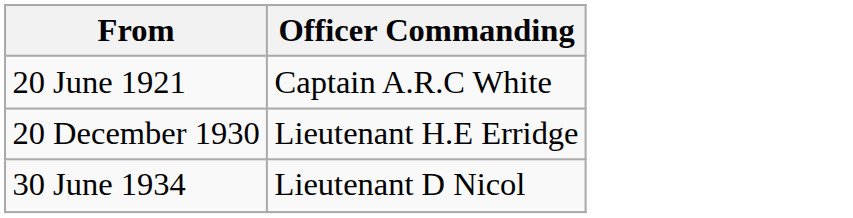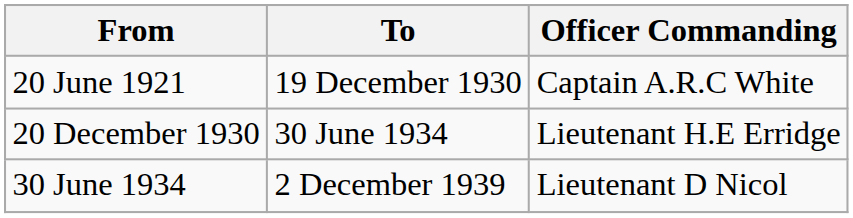+ column: To | 19 December 1930 | 30 June 1934 | 2 December 1939
